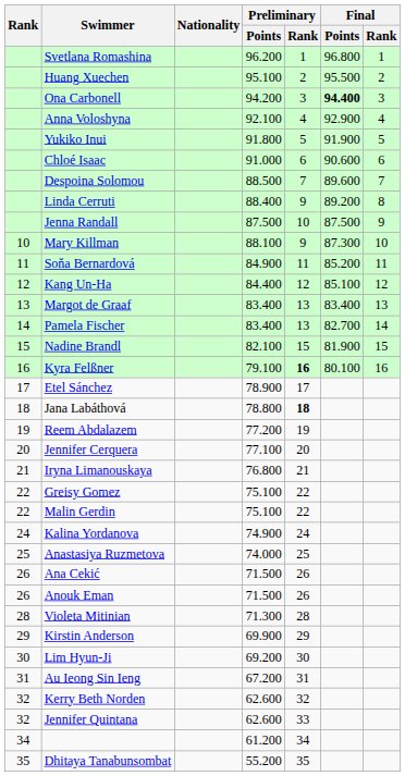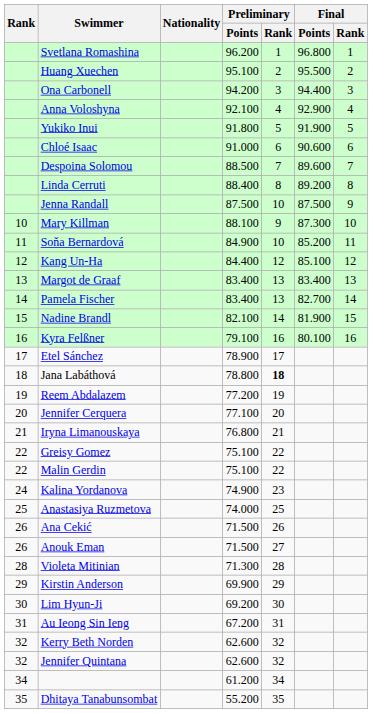Ona Carbonell | Final / Points: bold -> normal
Linda Cerruti | Preliminary / Rank: 9 -> 8
Soňa Bernardová | Preliminary / Rank: 11 -> 10
Nadine Brandl | Preliminary / Rank: 15 -> 14
Kyra Felßner | Preliminary / Rank: bold -> normal
Kalina Yordanova | Preliminary / Rank: 24 -> 23
Anouk Eman | Preliminary / Rank: 26 -> 27
Jennifer Quintana | Preliminary / Rank: 33 -> 32
